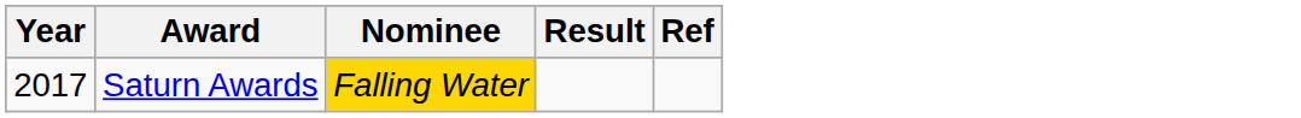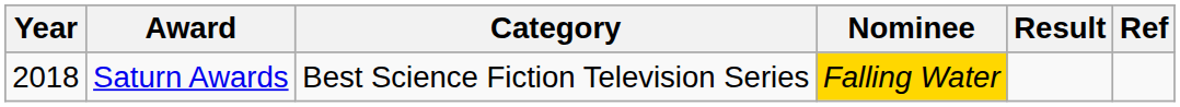+ column: Category | Best Science Fiction Television Series
Saturn Awards | Year: 2017 -> 2018
